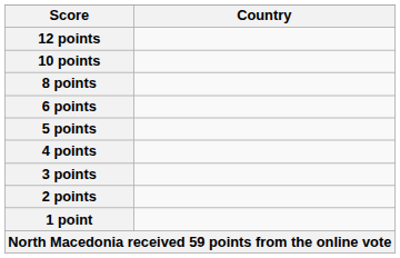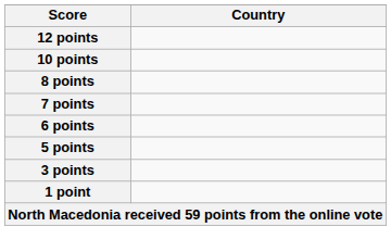+ row: 7 points
- row: 4 points
- row: 2 points
